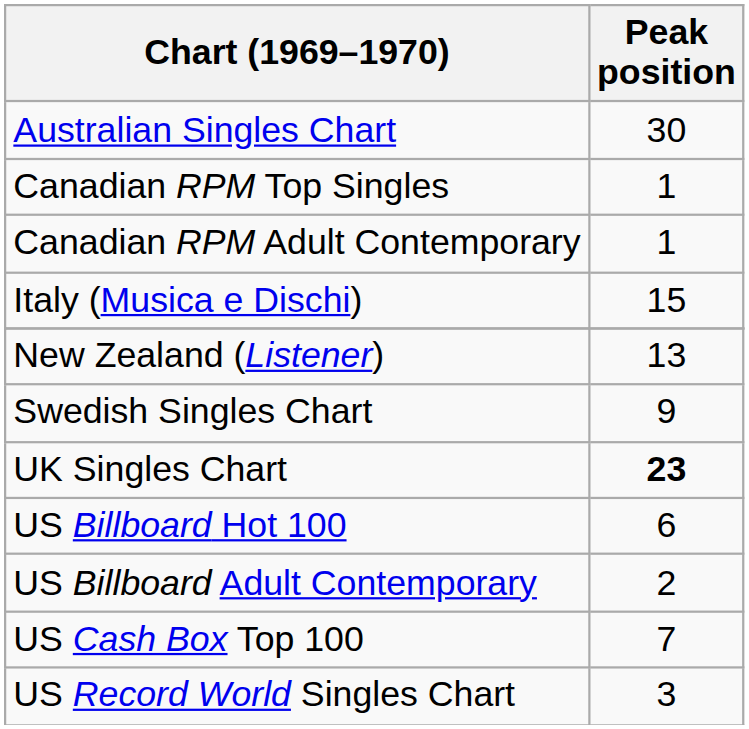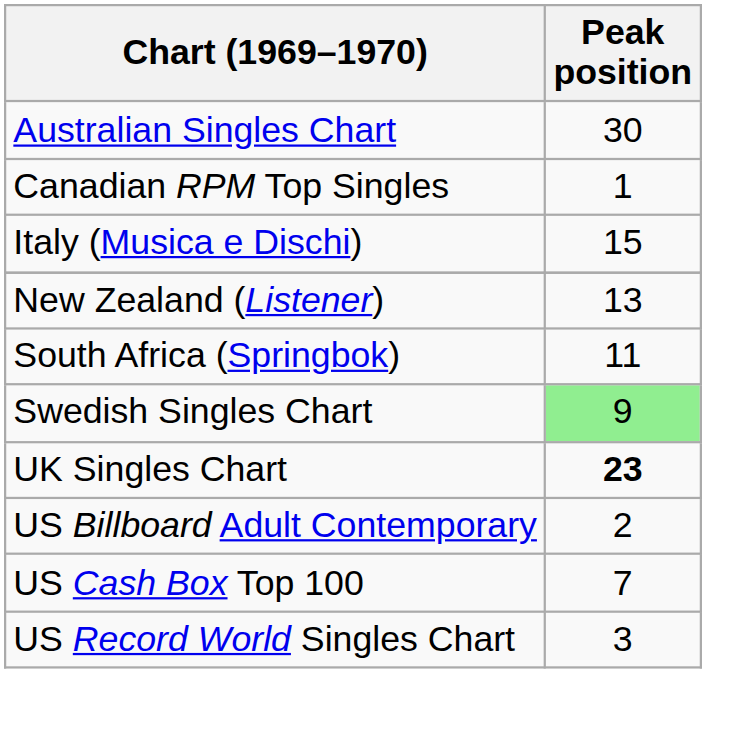- row: Canadian RPM Adult Contemporary | 1
+ row: South Africa (Springbok) | 11
Swedish Singles Chart | Peak position: no background -> lightgreen background
- row: US Billboard Hot 100 | 6
